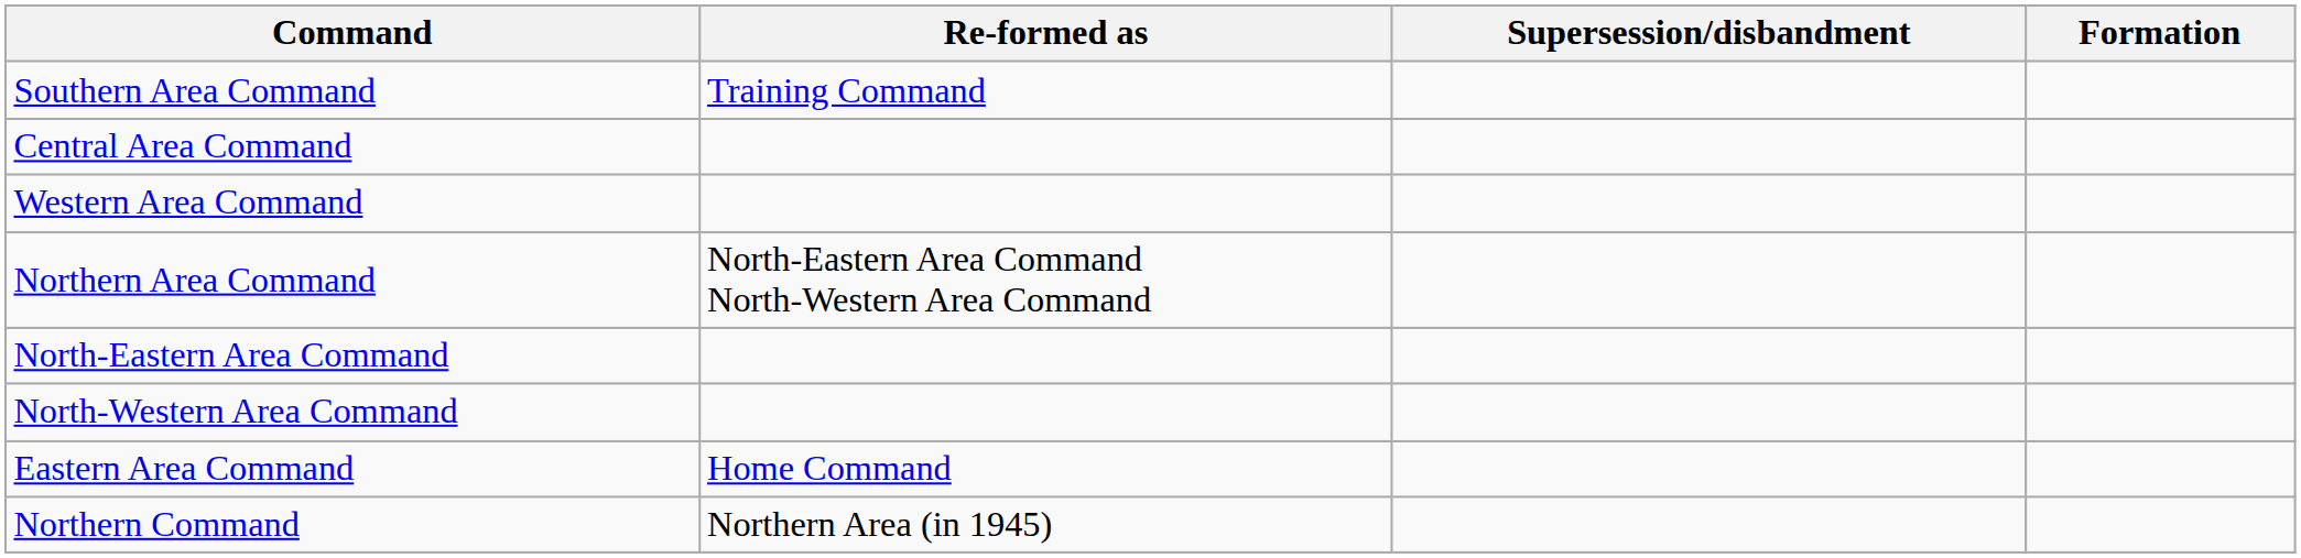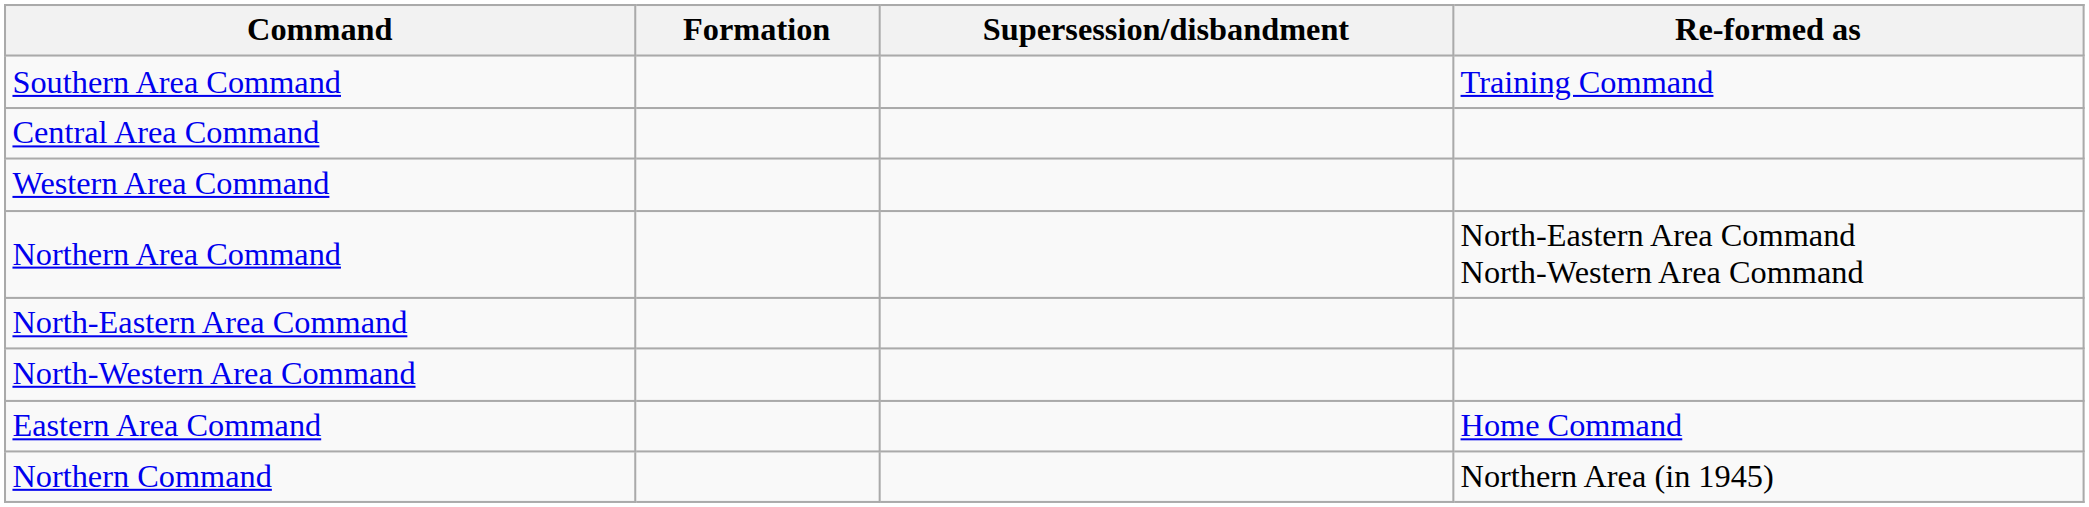columns swapped: Formation <-> Re-formed as
